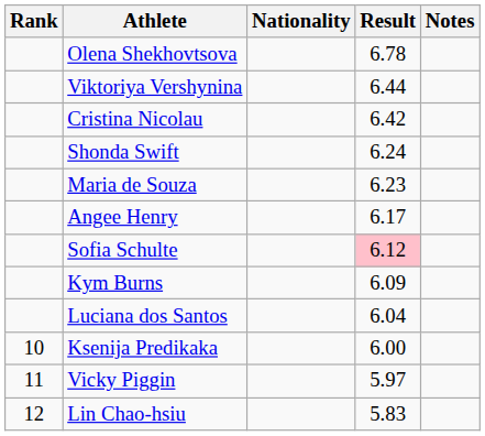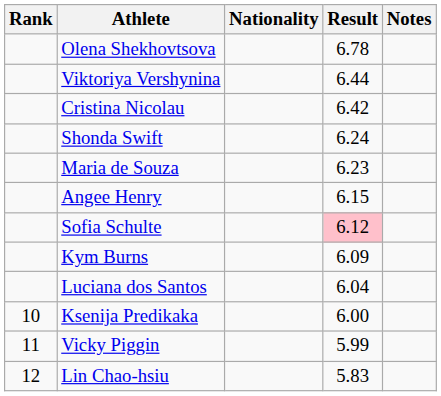Angee Henry | Result: 6.17 -> 6.15
Vicky Piggin | Result: 5.97 -> 5.99
